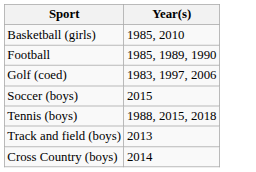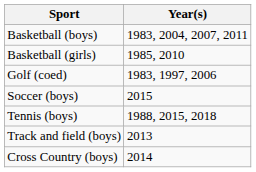+ row: Basketball (boys) | 1983, 2004, 2007, 2011
- row: Football | 1985, 1989, 1990
